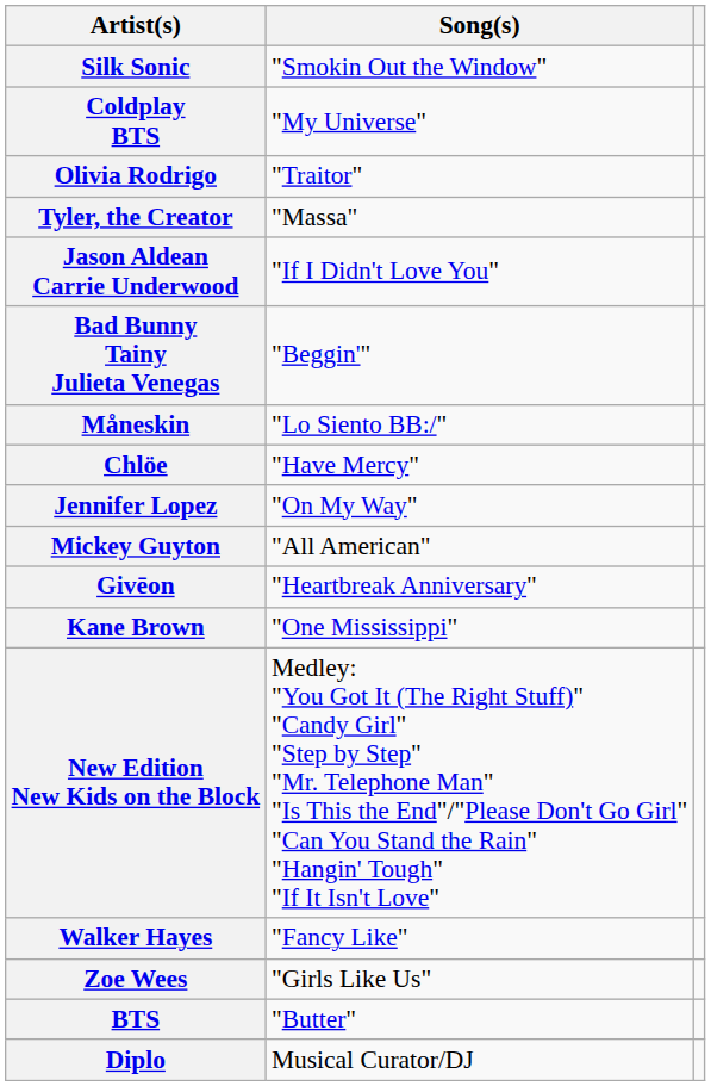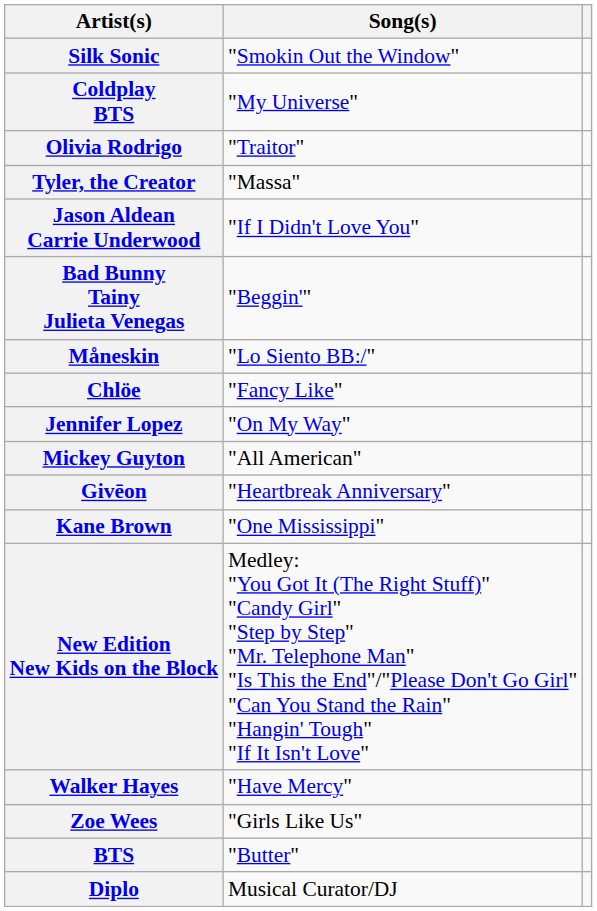Chlöe | Song(s): "Have Mercy" -> "Fancy Like"
Walker Hayes | Song(s): "Fancy Like" -> "Have Mercy"
